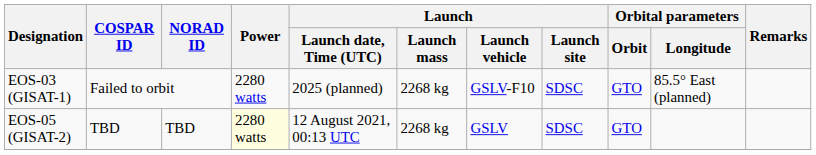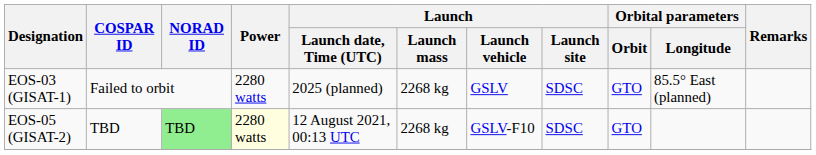EOS-03 (GISAT-1) | Launch / Launch vehicle: GSLV-F10 -> GSLV
EOS-05 (GISAT-2) | NORAD ID: no background -> lightgreen background
EOS-05 (GISAT-2) | Launch / Launch vehicle: GSLV -> GSLV-F10
